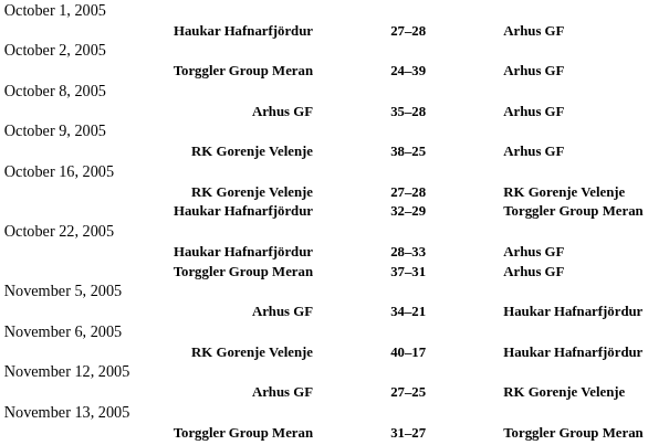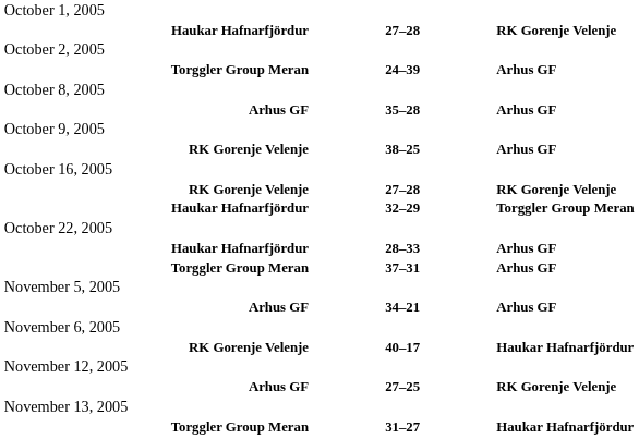Haukar Hafnarfjördur / 27–28 | column 3: Arhus GF -> RK Gorenje Velenje
Arhus GF / 34–21 | column 3: Haukar Hafnarfjördur -> Arhus GF
Torggler Group Meran / 31–27 | column 3: Torggler Group Meran -> Haukar Hafnarfjördur
